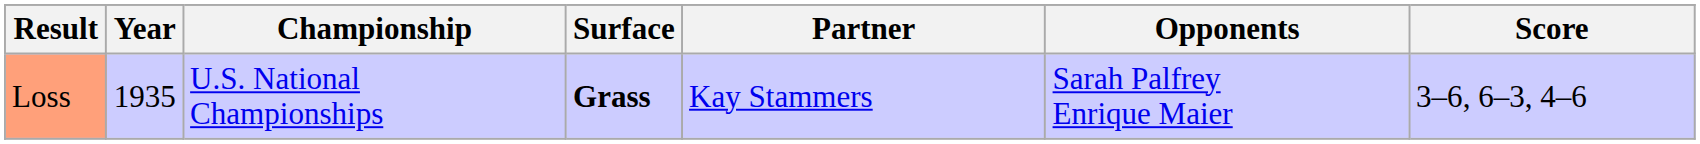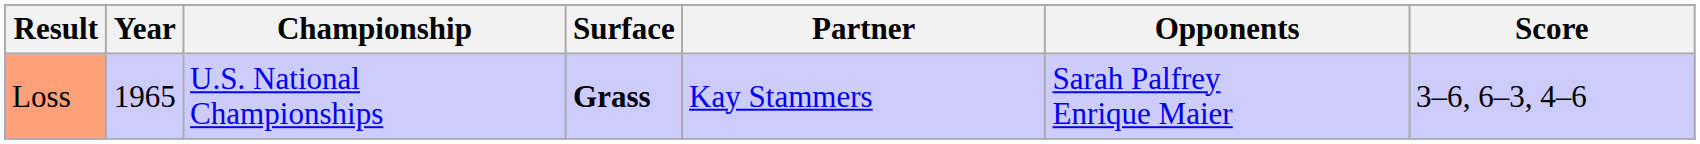Loss | Year: 1935 -> 1965
